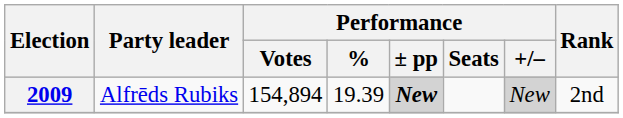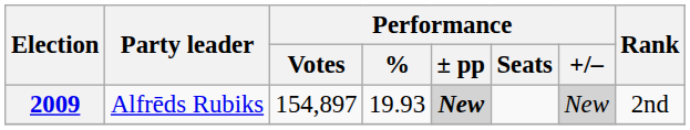2009 | Performance / Votes: 154,894 -> 154,897
2009 | Performance / %: 19.39 -> 19.93
